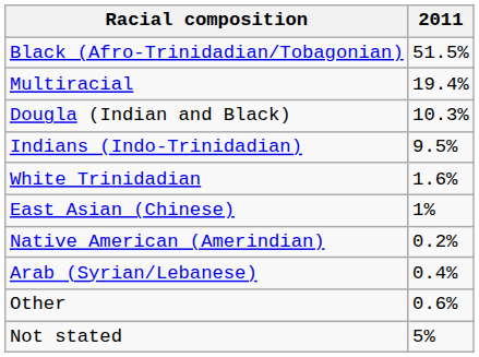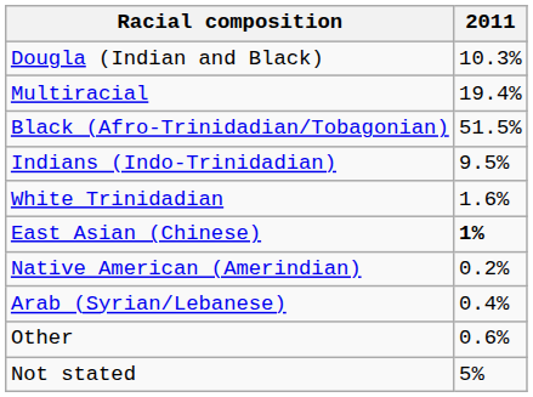rows swapped: Black (Afro-Trinidadian/Tobagonian) <-> Dougla (Indian and Black)
East Asian (Chinese) | 2011: normal -> bold
